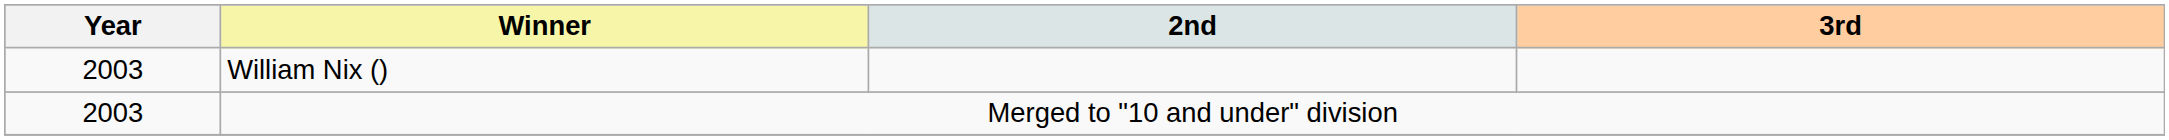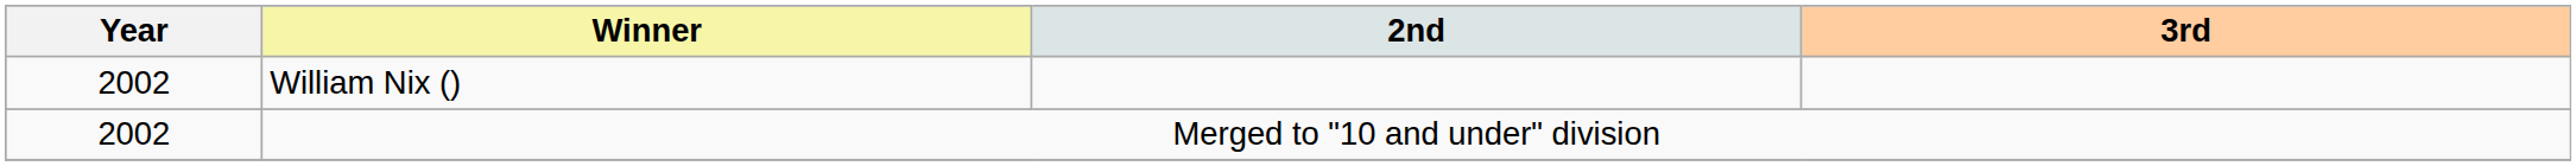William Nix () | Year: 2003 -> 2002
Merged to "10 and under" division | Year: 2003 -> 2002
